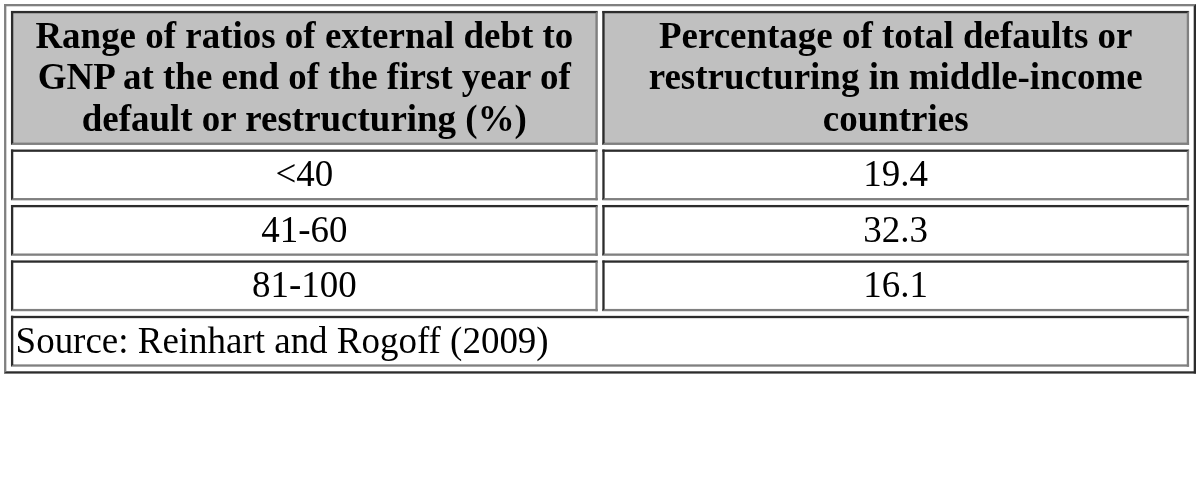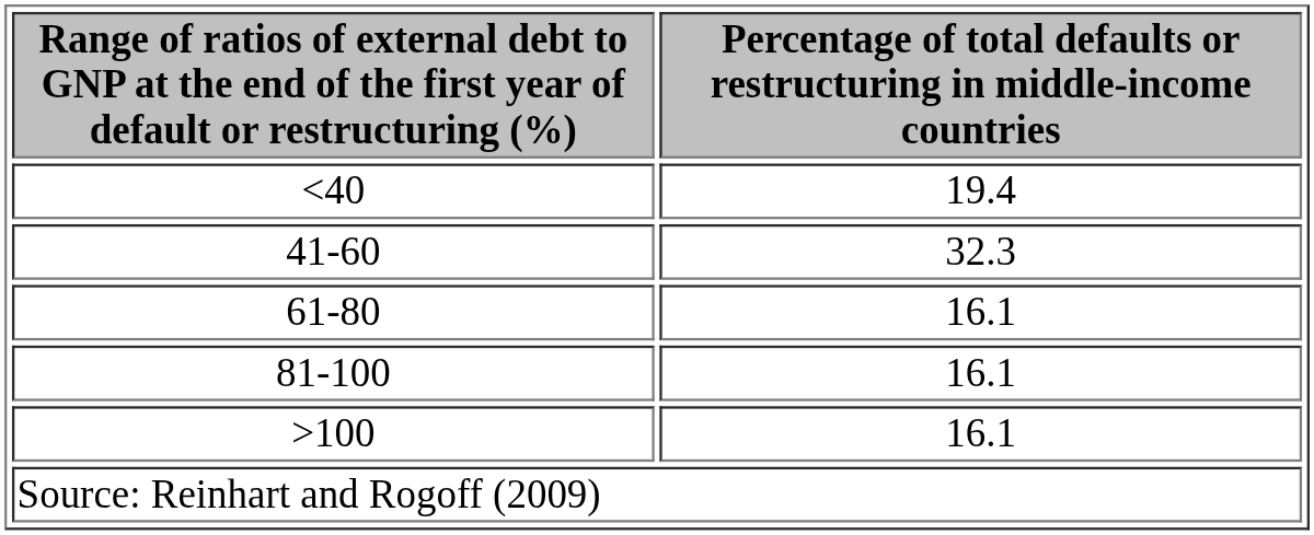+ row: 61-80 | 16.1
+ row: >100 | 16.1
